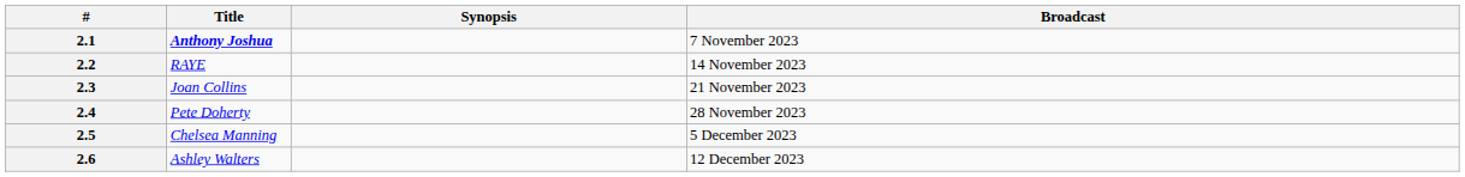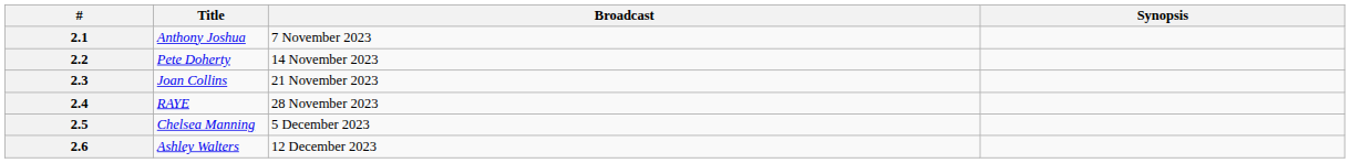columns swapped: Broadcast <-> Synopsis
2.1 | Title: bold -> normal
2.2 | Title: RAYE -> Pete Doherty
2.4 | Title: Pete Doherty -> RAYE
